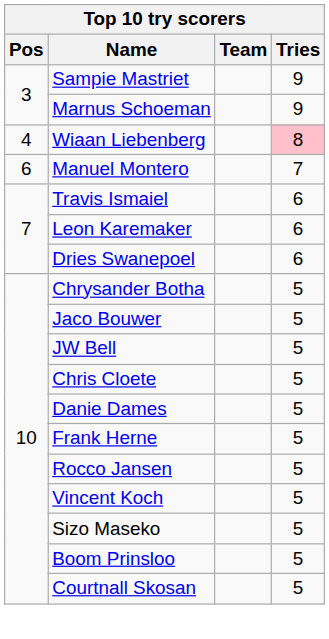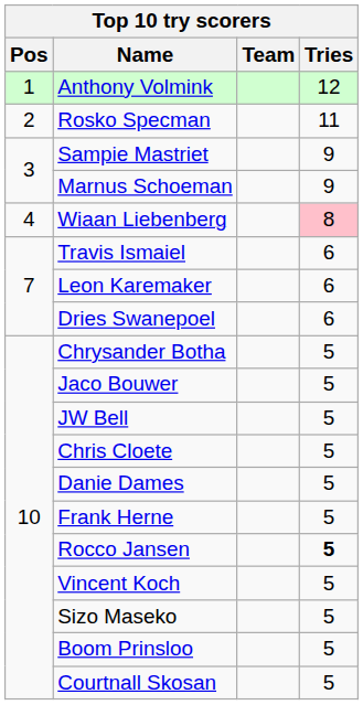+ row: 1 | Anthony Volmink | 12
+ row: 2 | Rosko Specman | 11
- row: 6 | Manuel Montero | 7
Rocco Jansen | Tries: normal -> bold
